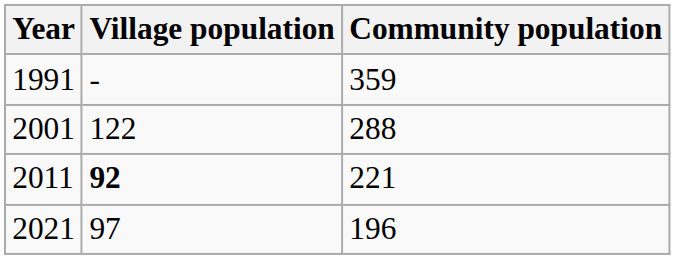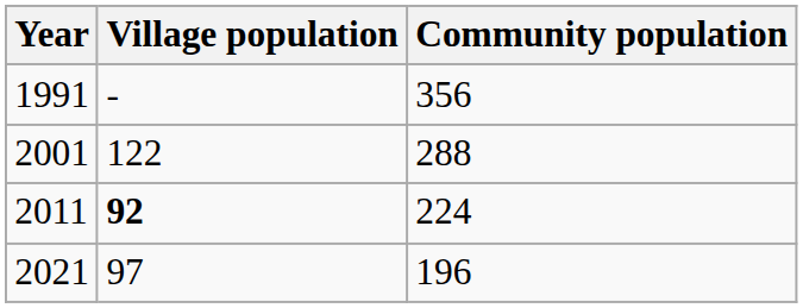1991 | Community population: 359 -> 356
2011 | Community population: 221 -> 224
